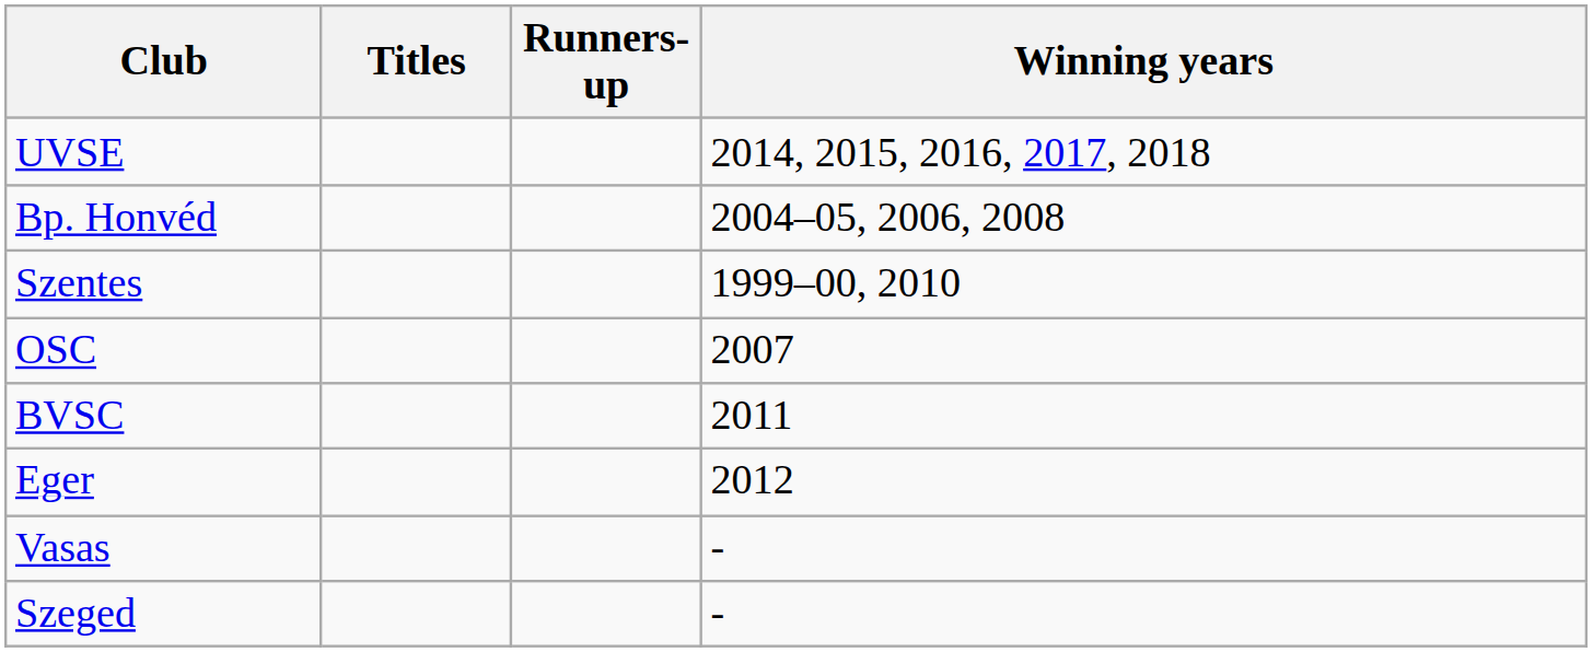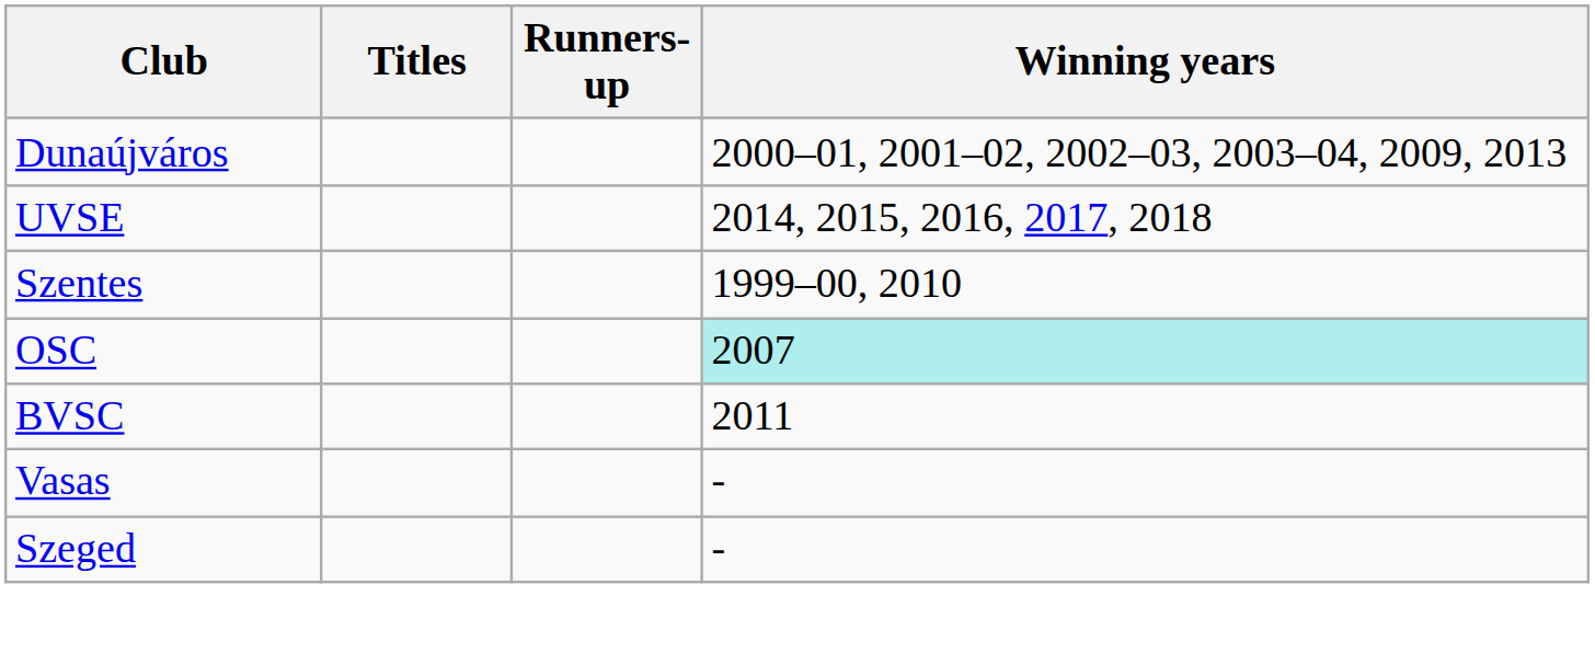+ row: Dunaújváros | 2000–01, 2001–02, 2002–03, 2003–04, 2009, 2013
- row: Bp. Honvéd | 2004–05, 2006, 2008
OSC | Winning years: no background -> paleturquoise background
- row: Eger | 2012
